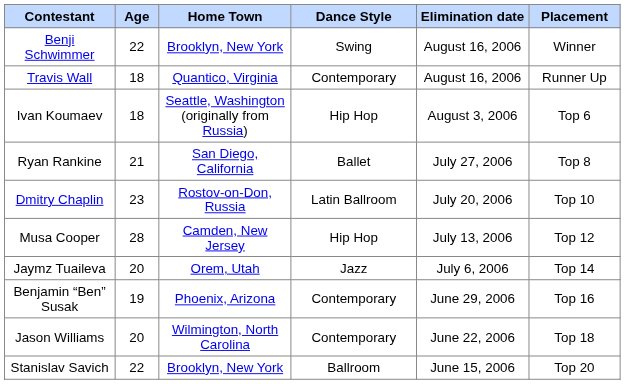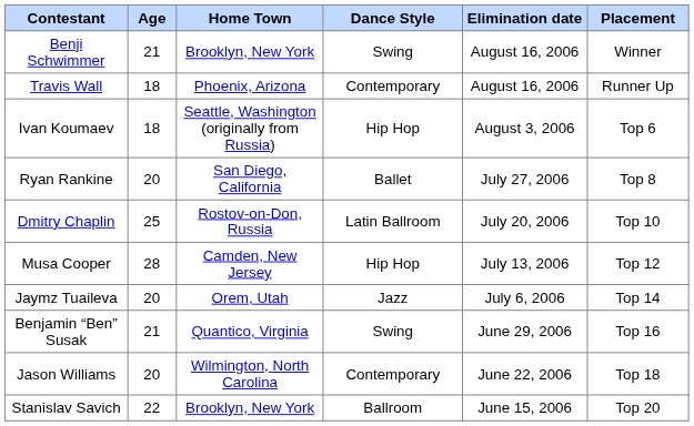Benji Schwimmer | Age: 22 -> 21
Travis Wall | Home Town: Quantico, Virginia -> Phoenix, Arizona
Ryan Rankine | Age: 21 -> 20
Dmitry Chaplin | Age: 23 -> 25
Benjamin “Ben” Susak | Age: 19 -> 21
Benjamin “Ben” Susak | Home Town: Phoenix, Arizona -> Quantico, Virginia
Benjamin “Ben” Susak | Dance Style: Contemporary -> Swing
